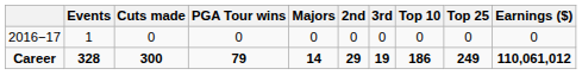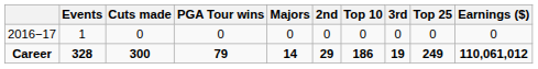columns swapped: 3rd <-> Top 10
